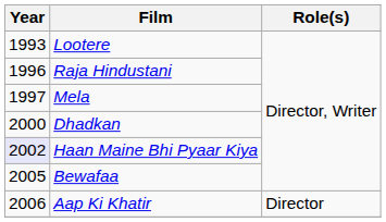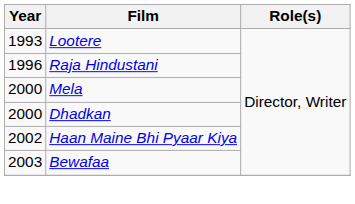Mela | Year: 1997 -> 2000
Haan Maine Bhi Pyaar Kiya | Year: lavender background -> no background
Bewafaa | Year: 2005 -> 2003
- row: 2006 | Aap Ki Khatir | Director
